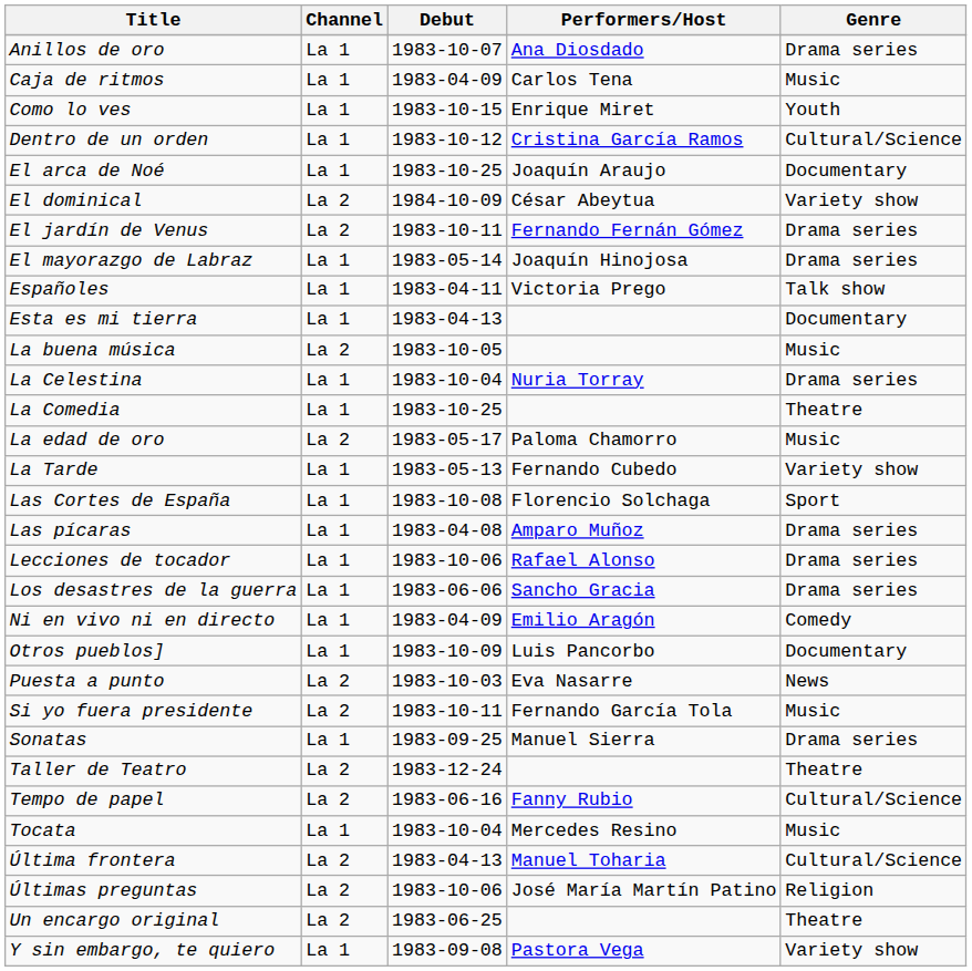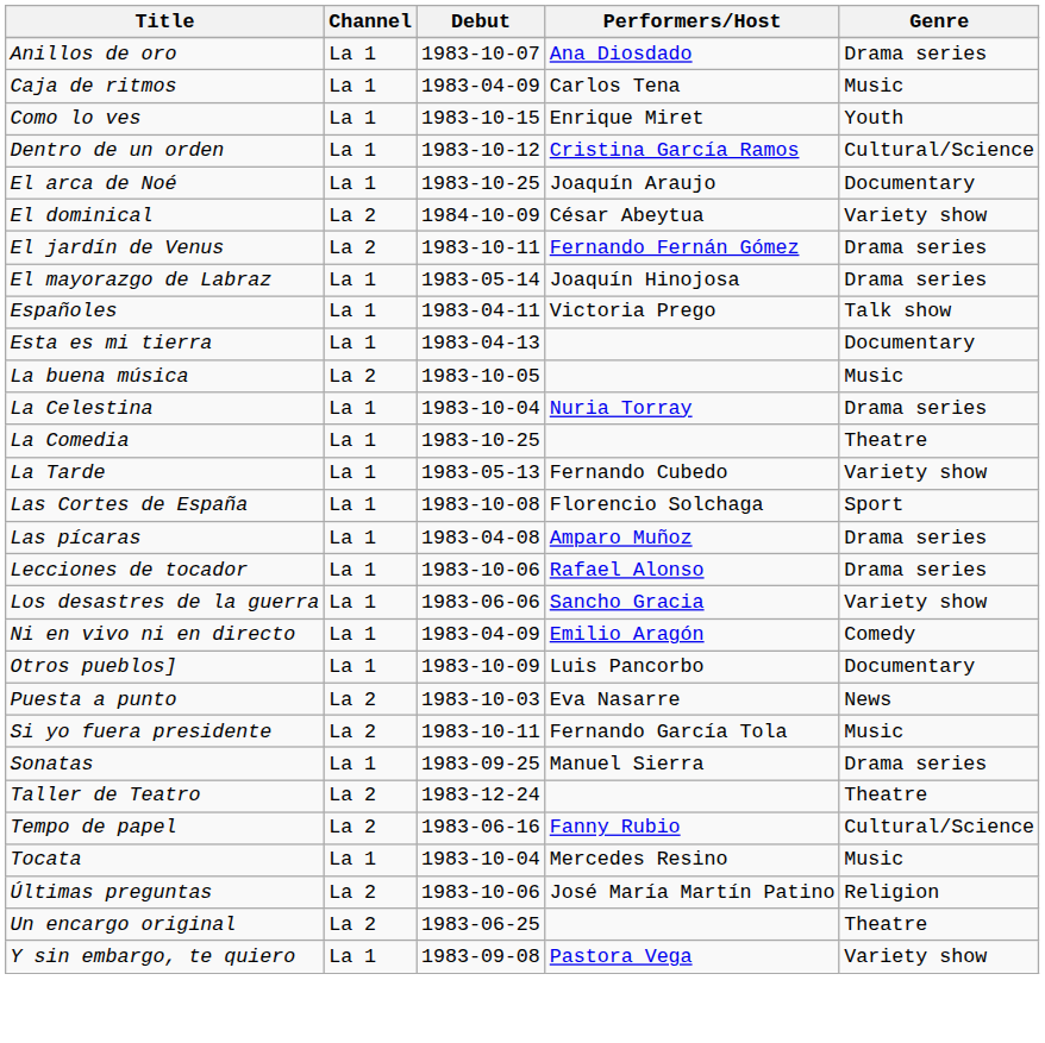- row: La edad de oro | La 2 | 1983-05-17 | Paloma Chamorro | Music
Los desastres de la guerra | Genre: Drama series -> Variety show
- row: Última frontera | La 2 | 1983-04-13 | Manuel Toharia | Cultural/Science
